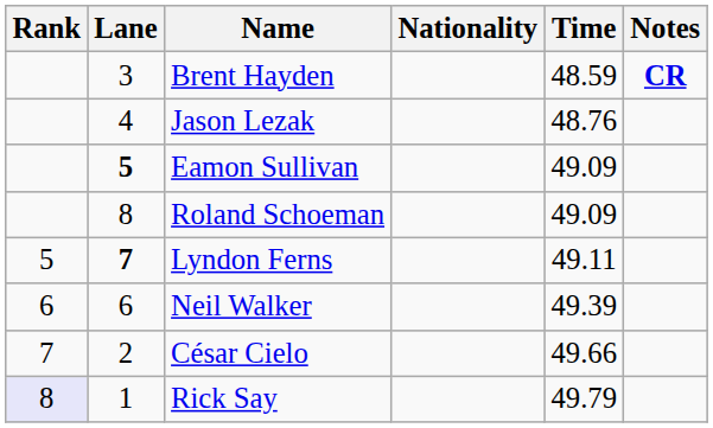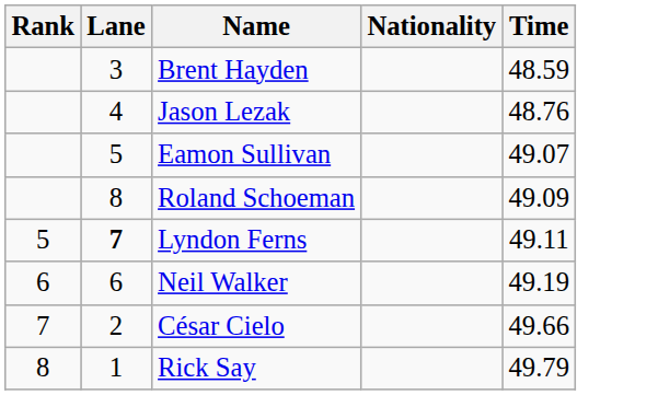- column: Notes | CR
Eamon Sullivan | Lane: bold -> normal
Eamon Sullivan | Time: 49.09 -> 49.07
Neil Walker | Time: 49.39 -> 49.19
Rick Say | Rank: lavender background -> no background
